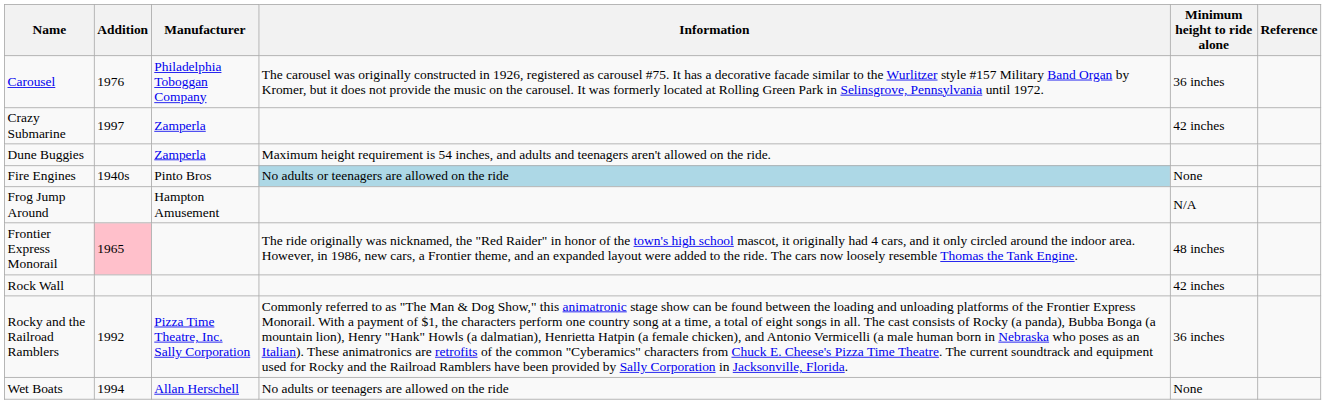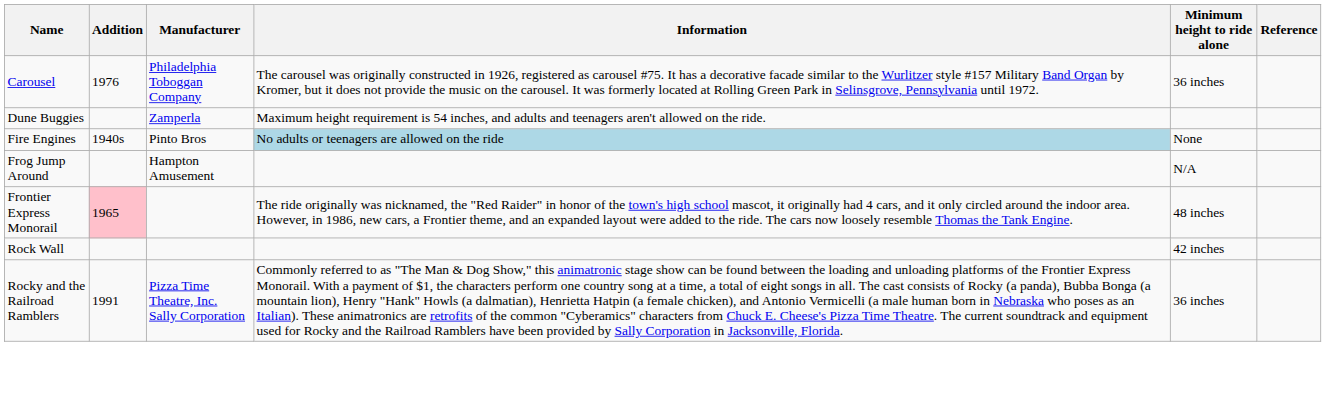- row: Crazy Submarine | 1997 | Zamperla | 42 inches
Rocky and the Railroad Ramblers | Addition: 1992 -> 1991
- row: Wet Boats | 1994 | Allan Herschell | No adults or teenagers are allowed on the ride | None
